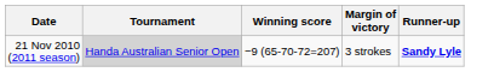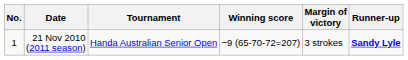+ column: No. | 1
21 Nov 2010 (2011 season) | Tournament: lightgrey background -> no background
